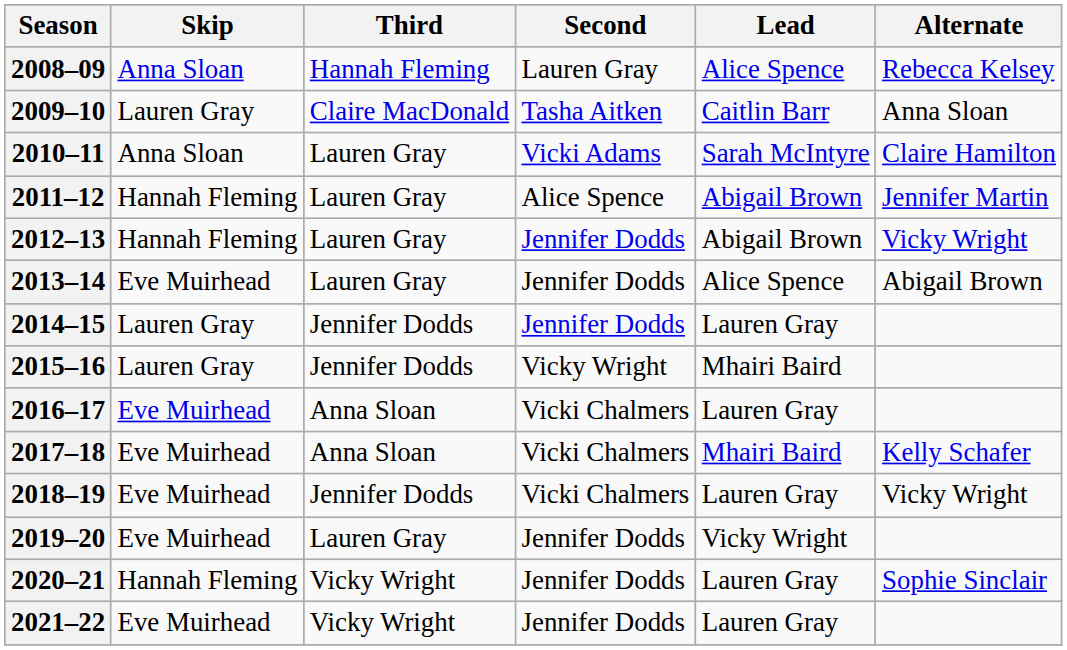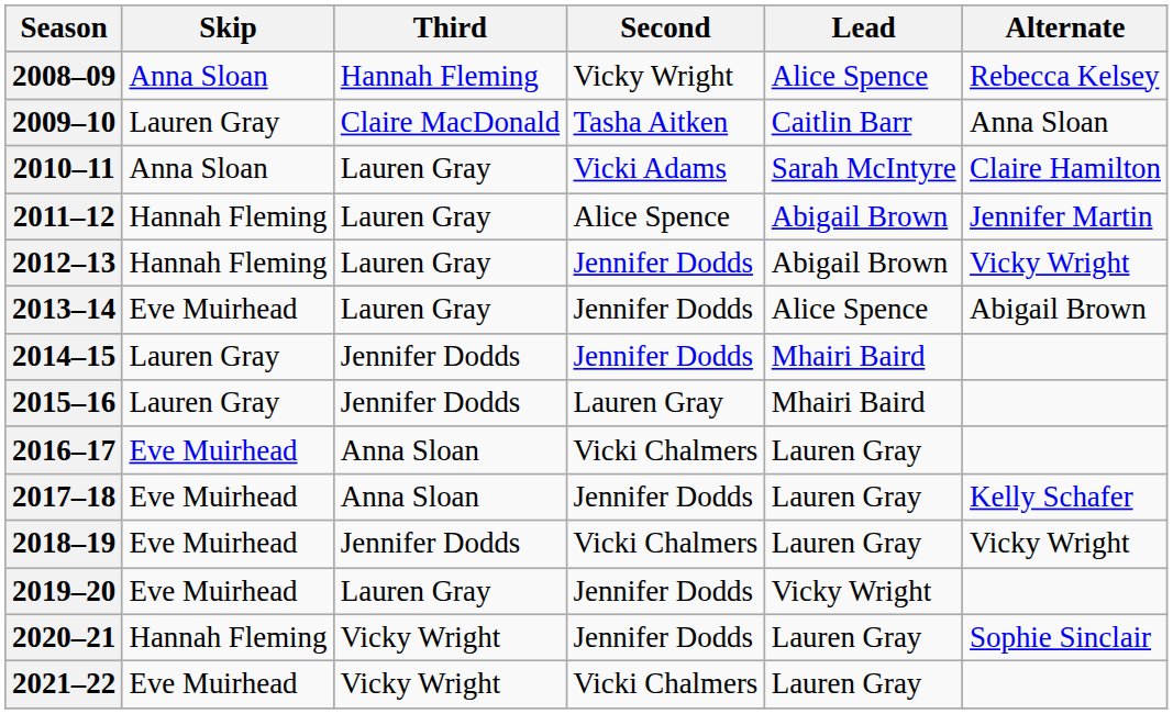2008–09 | Second: Lauren Gray -> Vicky Wright
2014–15 | Lead: Lauren Gray -> Mhairi Baird
2015–16 | Second: Vicky Wright -> Lauren Gray
2017–18 | Second: Vicki Chalmers -> Jennifer Dodds
2017–18 | Lead: Mhairi Baird -> Lauren Gray
2021–22 | Second: Jennifer Dodds -> Vicki Chalmers
